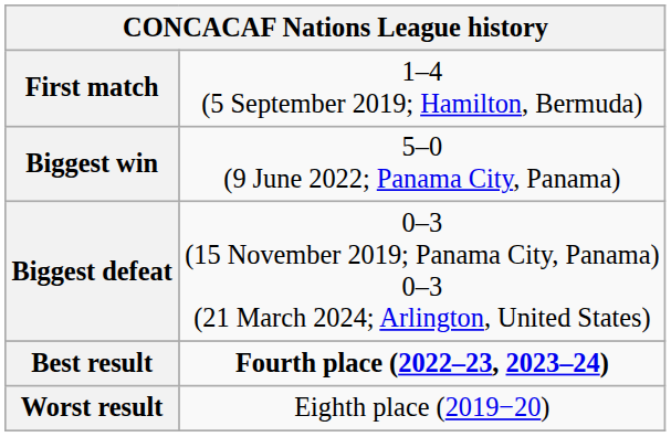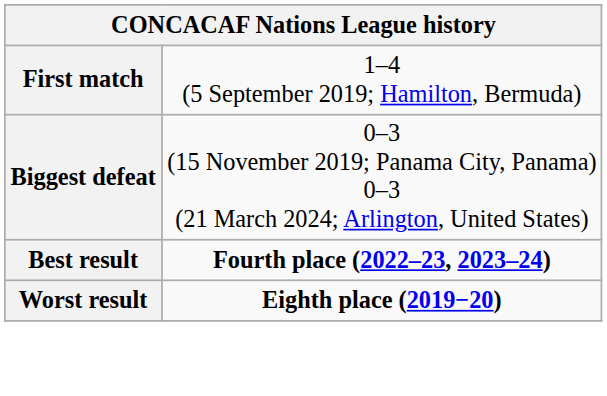- row: Biggest win | 5–0 (9 June 2022; Panama City, Panama)
Worst result | column 2: normal -> bold
